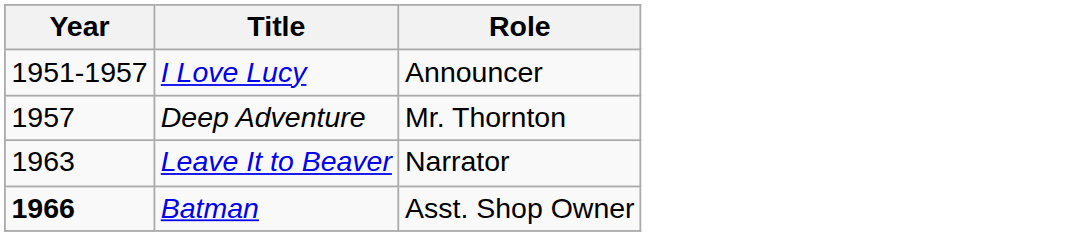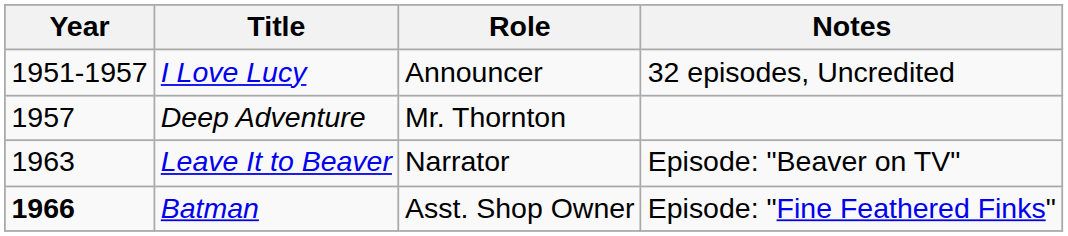+ column: Notes | 32 episodes, Uncredited | Episode: "Beaver on TV" | Episode: "Fine Feathered Finks"
